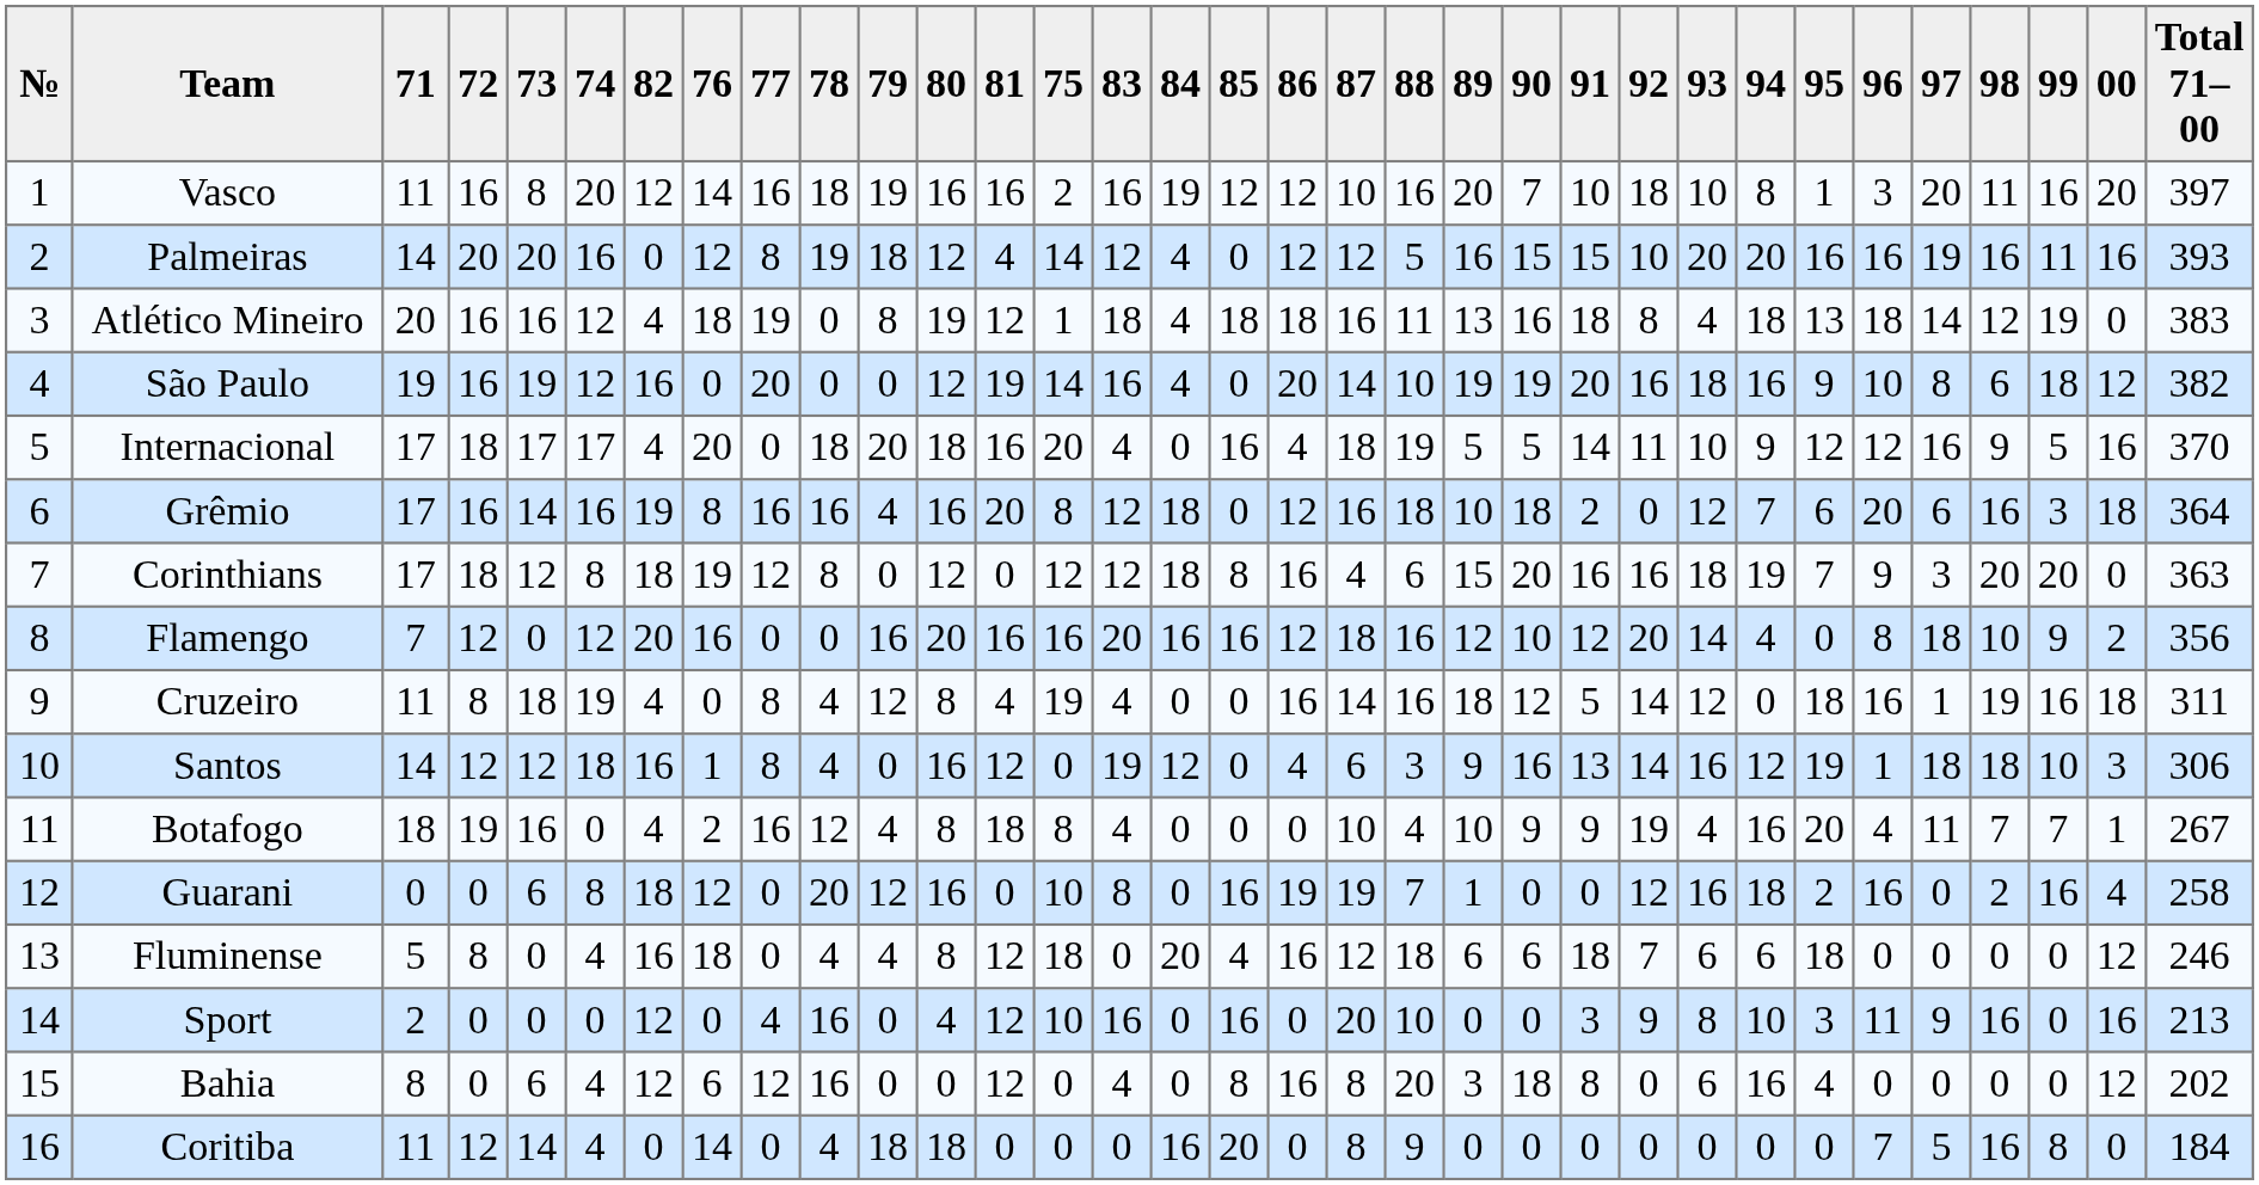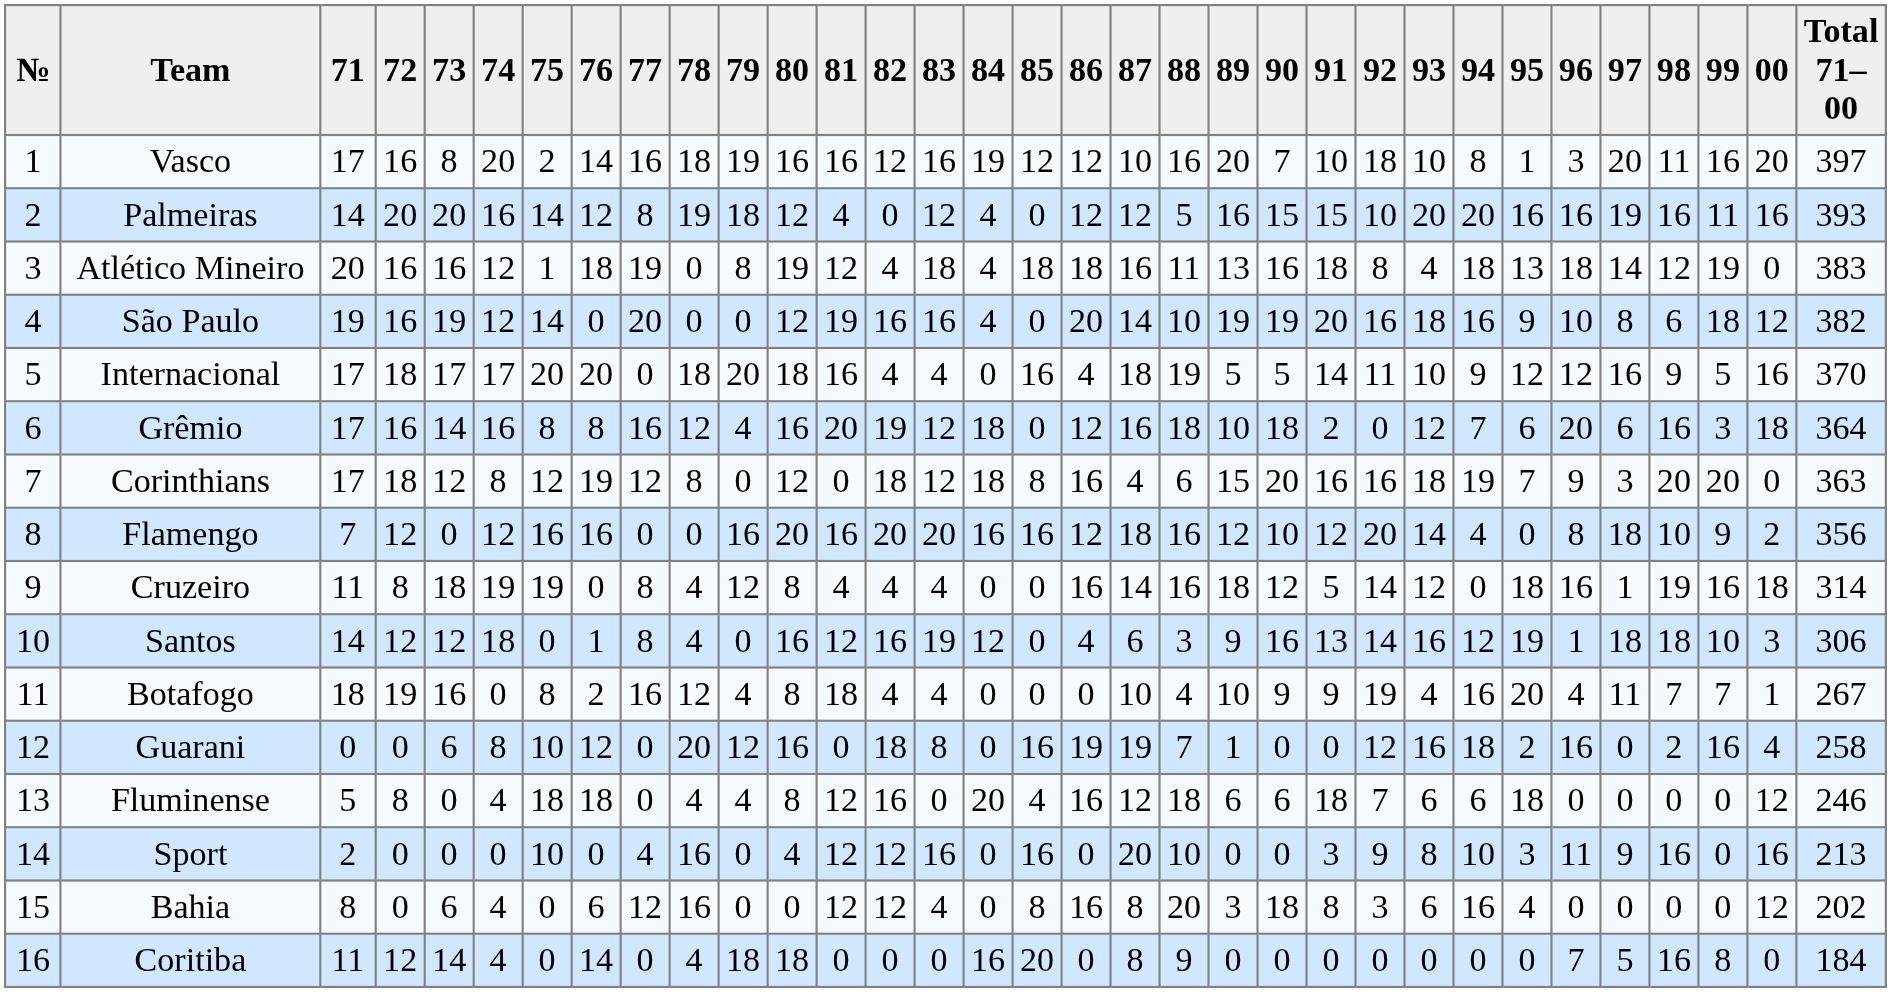columns swapped: 75 <-> 82
Vasco | 71: 11 -> 17
Grêmio | 78: 16 -> 12
Cruzeiro | Total 71–00: 311 -> 314
Bahia | 92: 0 -> 3
